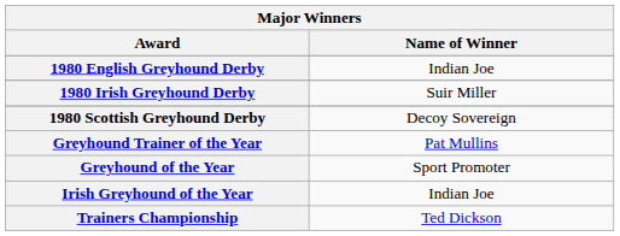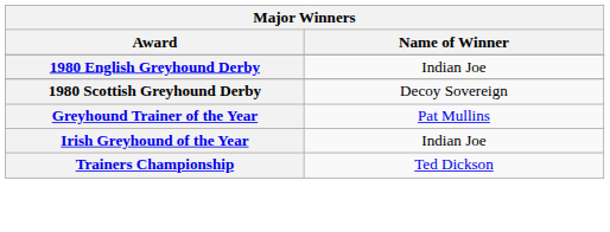- row: 1980 Irish Greyhound Derby | Suir Miller
- row: Greyhound of the Year | Sport Promoter
